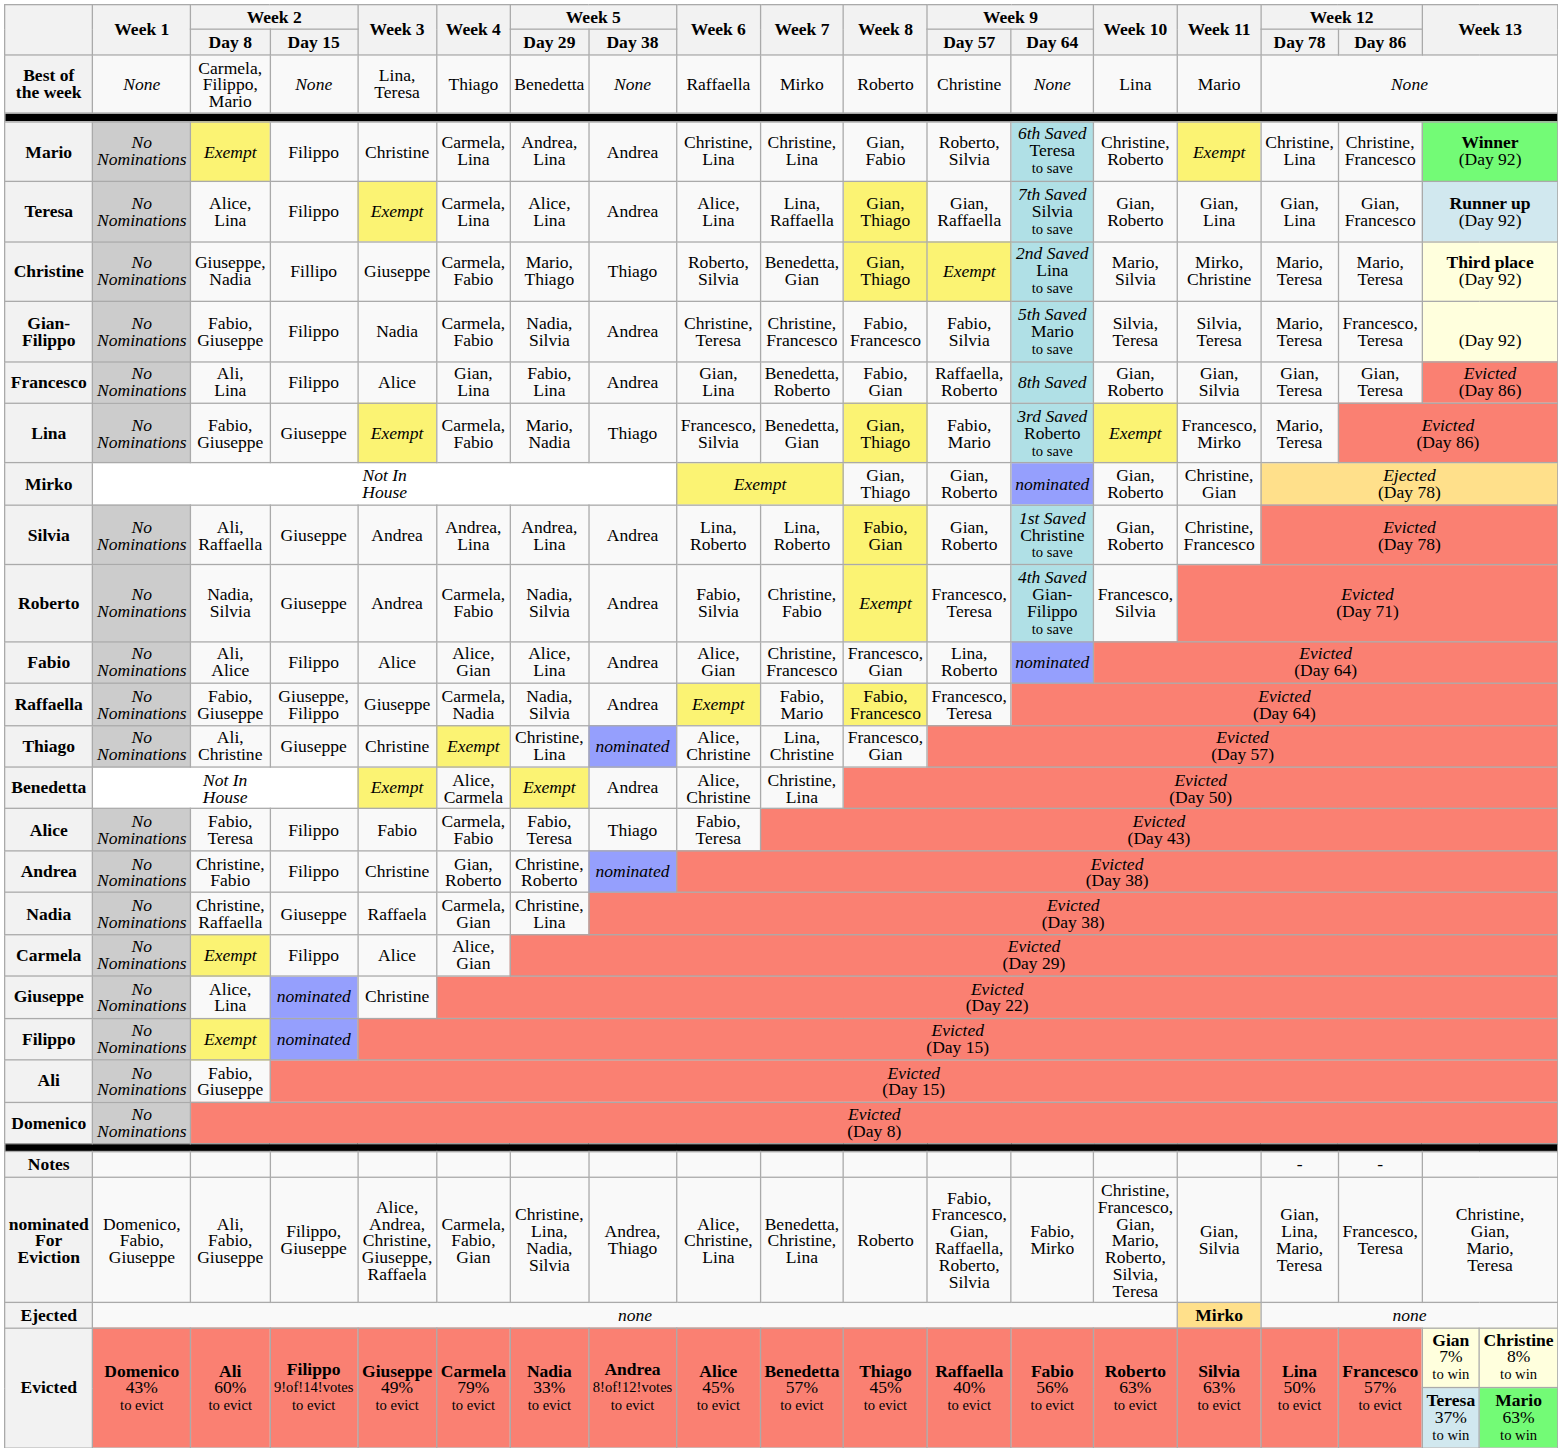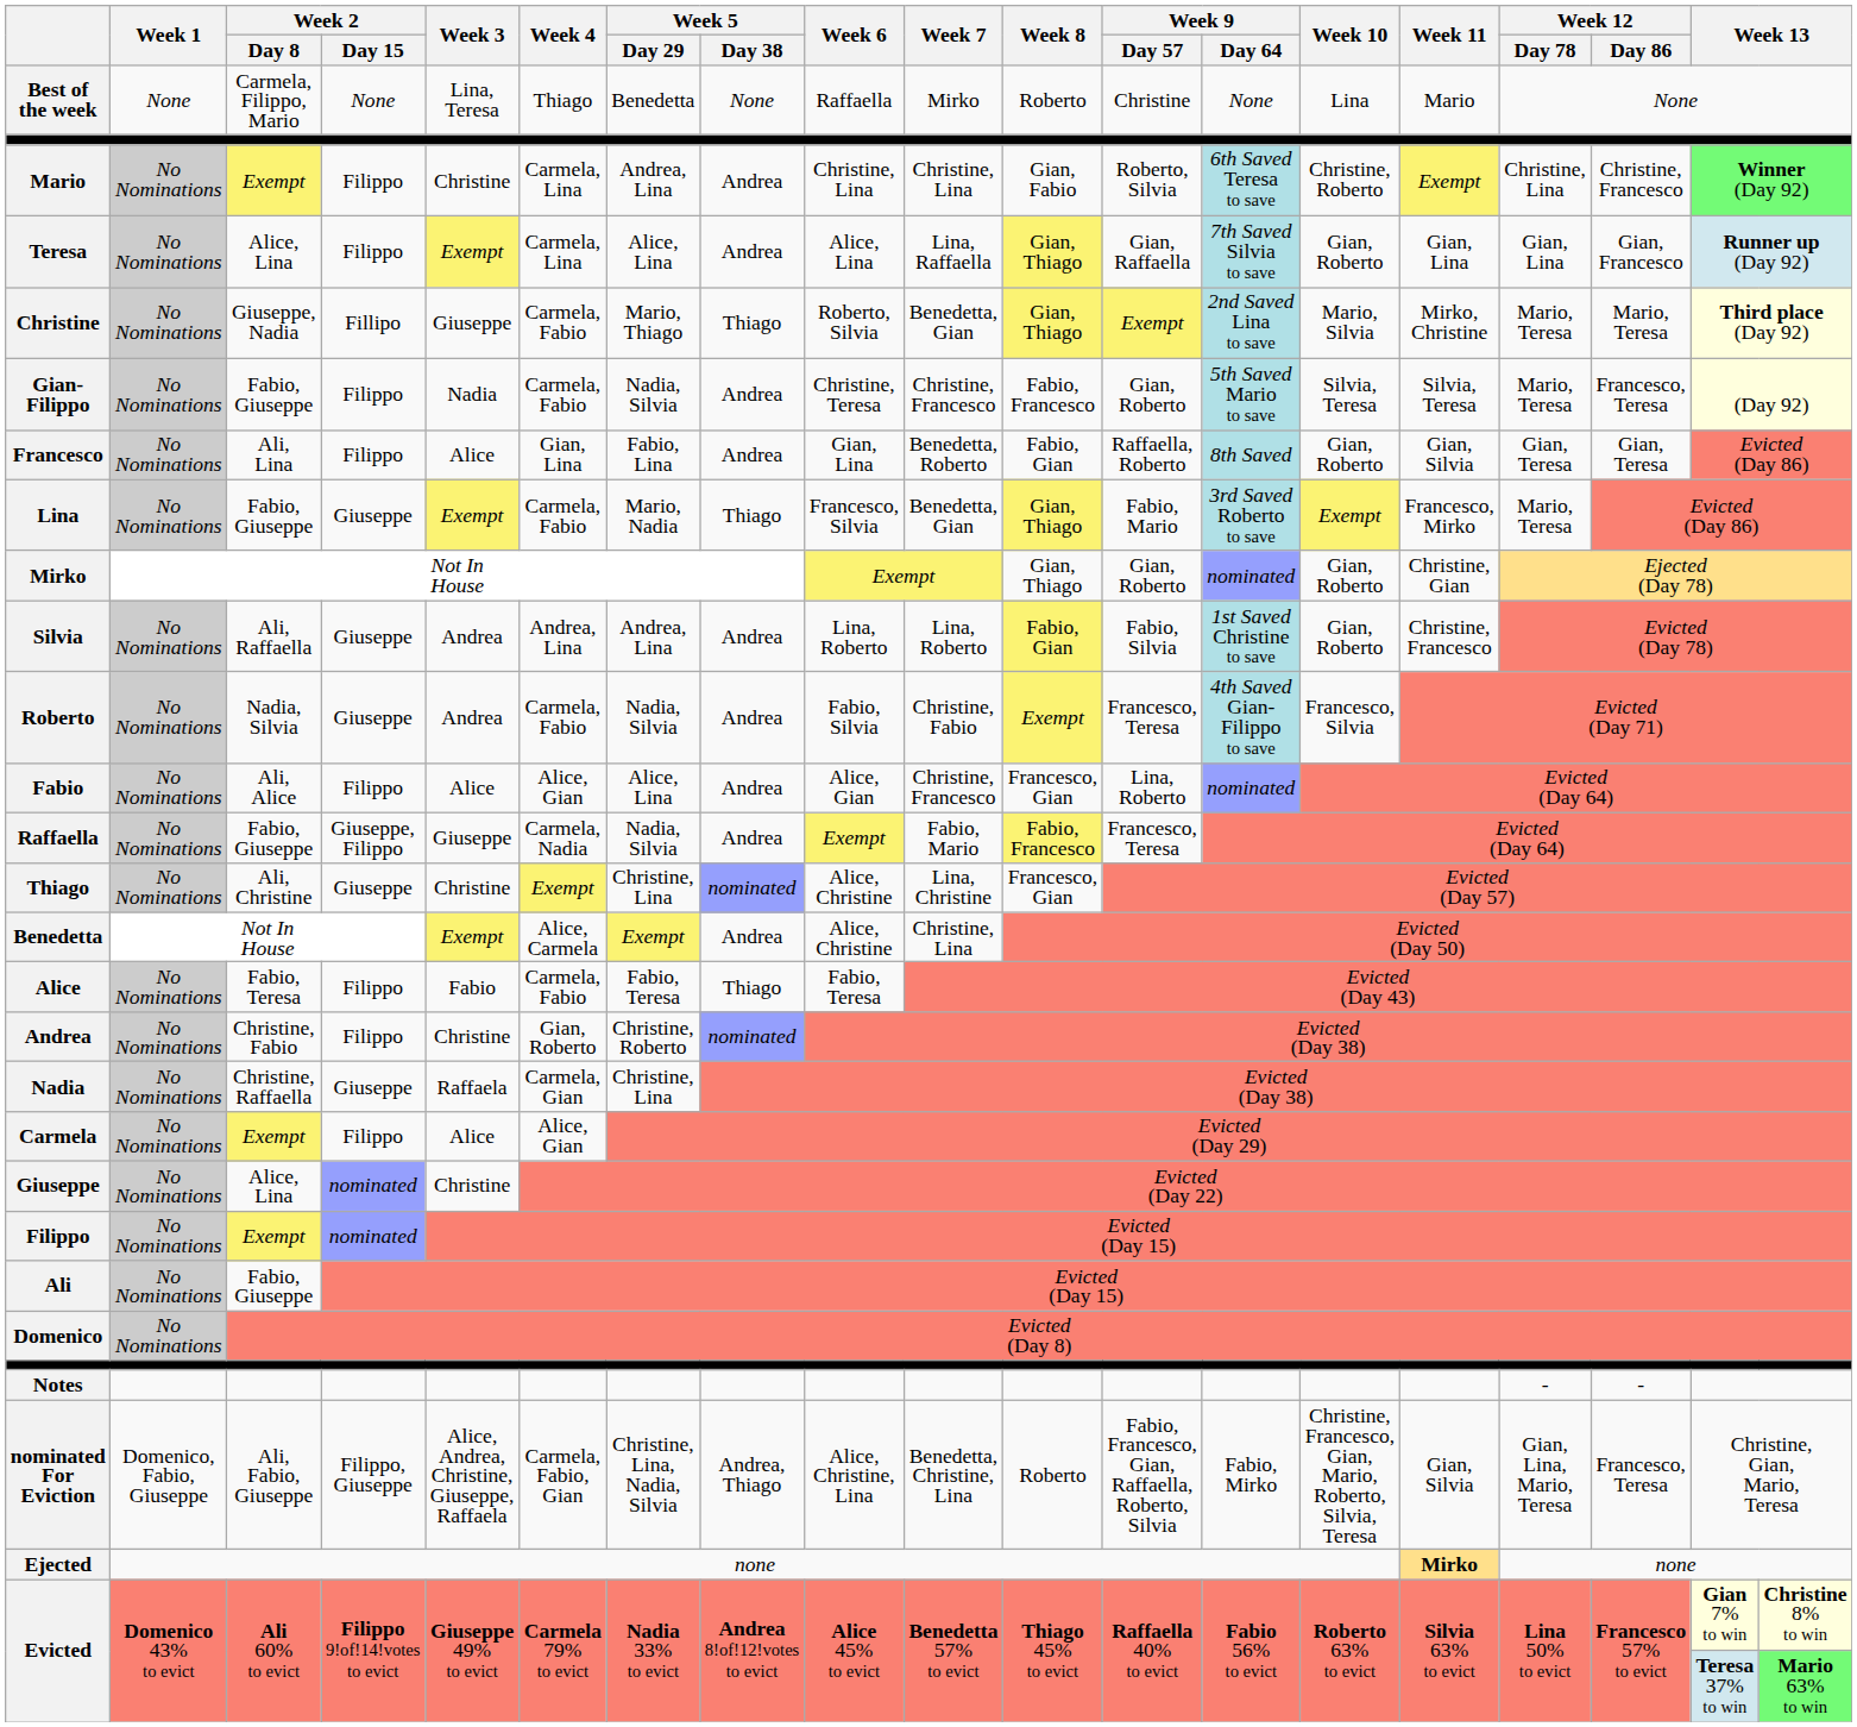Gian-Filippo | Week 9 / Day 57: Fabio, Silvia -> Gian, Roberto
Silvia | Week 9 / Day 57: Gian, Roberto -> Fabio, Silvia
